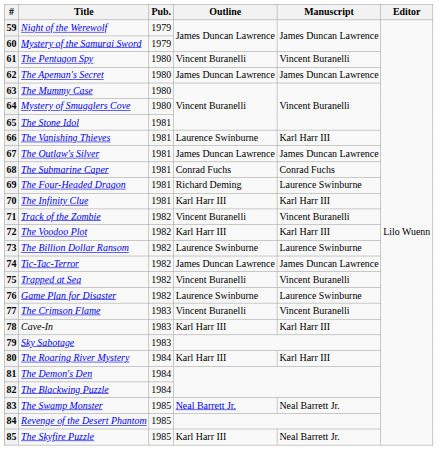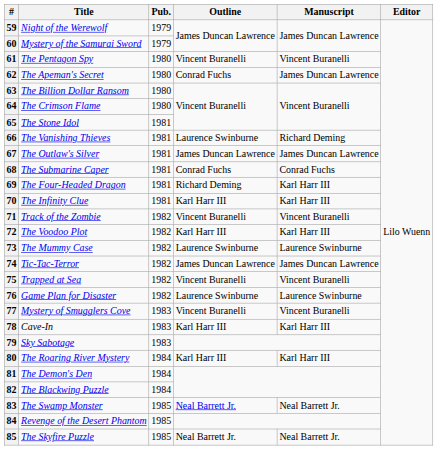62 | Outline: James Duncan Lawrence -> Conrad Fuchs
63 | Title: The Mummy Case -> The Billion Dollar Ransom
64 | Title: Mystery of Smugglers Cove -> The Crimson Flame
66 | Manuscript: Karl Harr III -> Richard Deming
69 | Manuscript: Laurence Swinburne -> Karl Harr III
73 | Title: The Billion Dollar Ransom -> The Mummy Case
77 | Title: The Crimson Flame -> Mystery of Smugglers Cove
85 | Outline: Karl Harr III -> Neal Barrett Jr.
